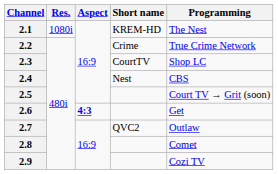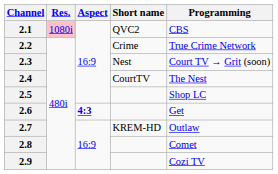2.1 | Res.: no background -> pink background
2.1 | Short name: KREM-HD -> QVC2
2.1 | Programming: The Nest -> CBS
2.3 | Short name: CourtTV -> Nest
2.3 | Programming: Shop LC -> Court TV → Grit (soon)
2.4 | Short name: Nest -> CourtTV
2.4 | Programming: CBS -> The Nest
2.5 | Programming: Court TV → Grit (soon) -> Shop LC
2.7 | Short name: QVC2 -> KREM-HD
